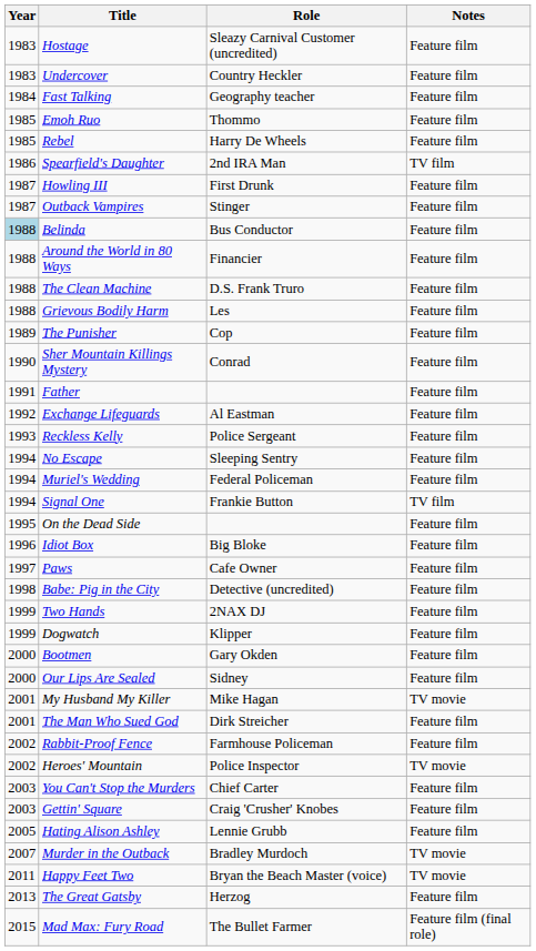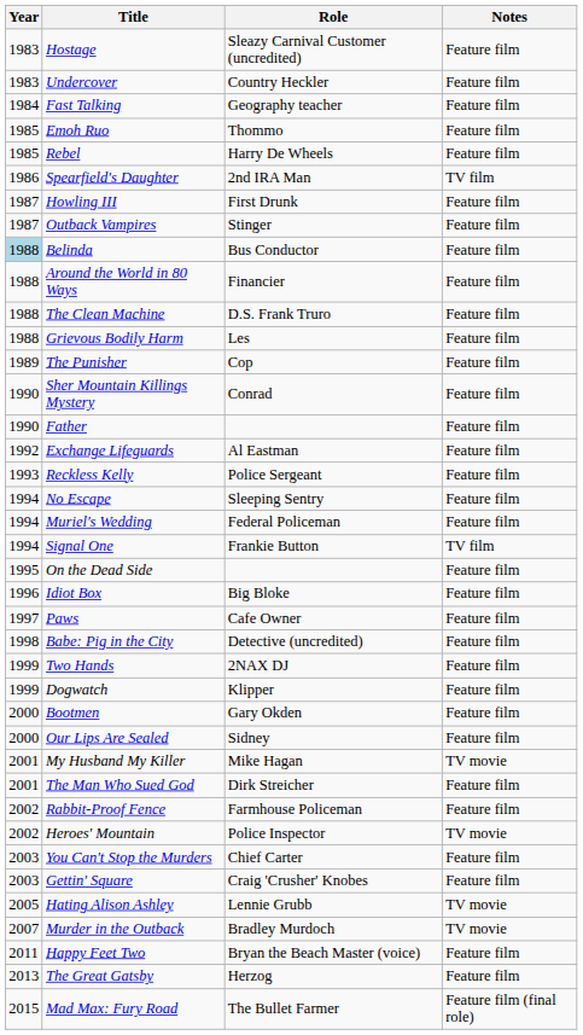Father | Year: 1991 -> 1990
Hating Alison Ashley | Notes: Feature film -> TV movie
Happy Feet Two | Notes: TV movie -> Feature film
